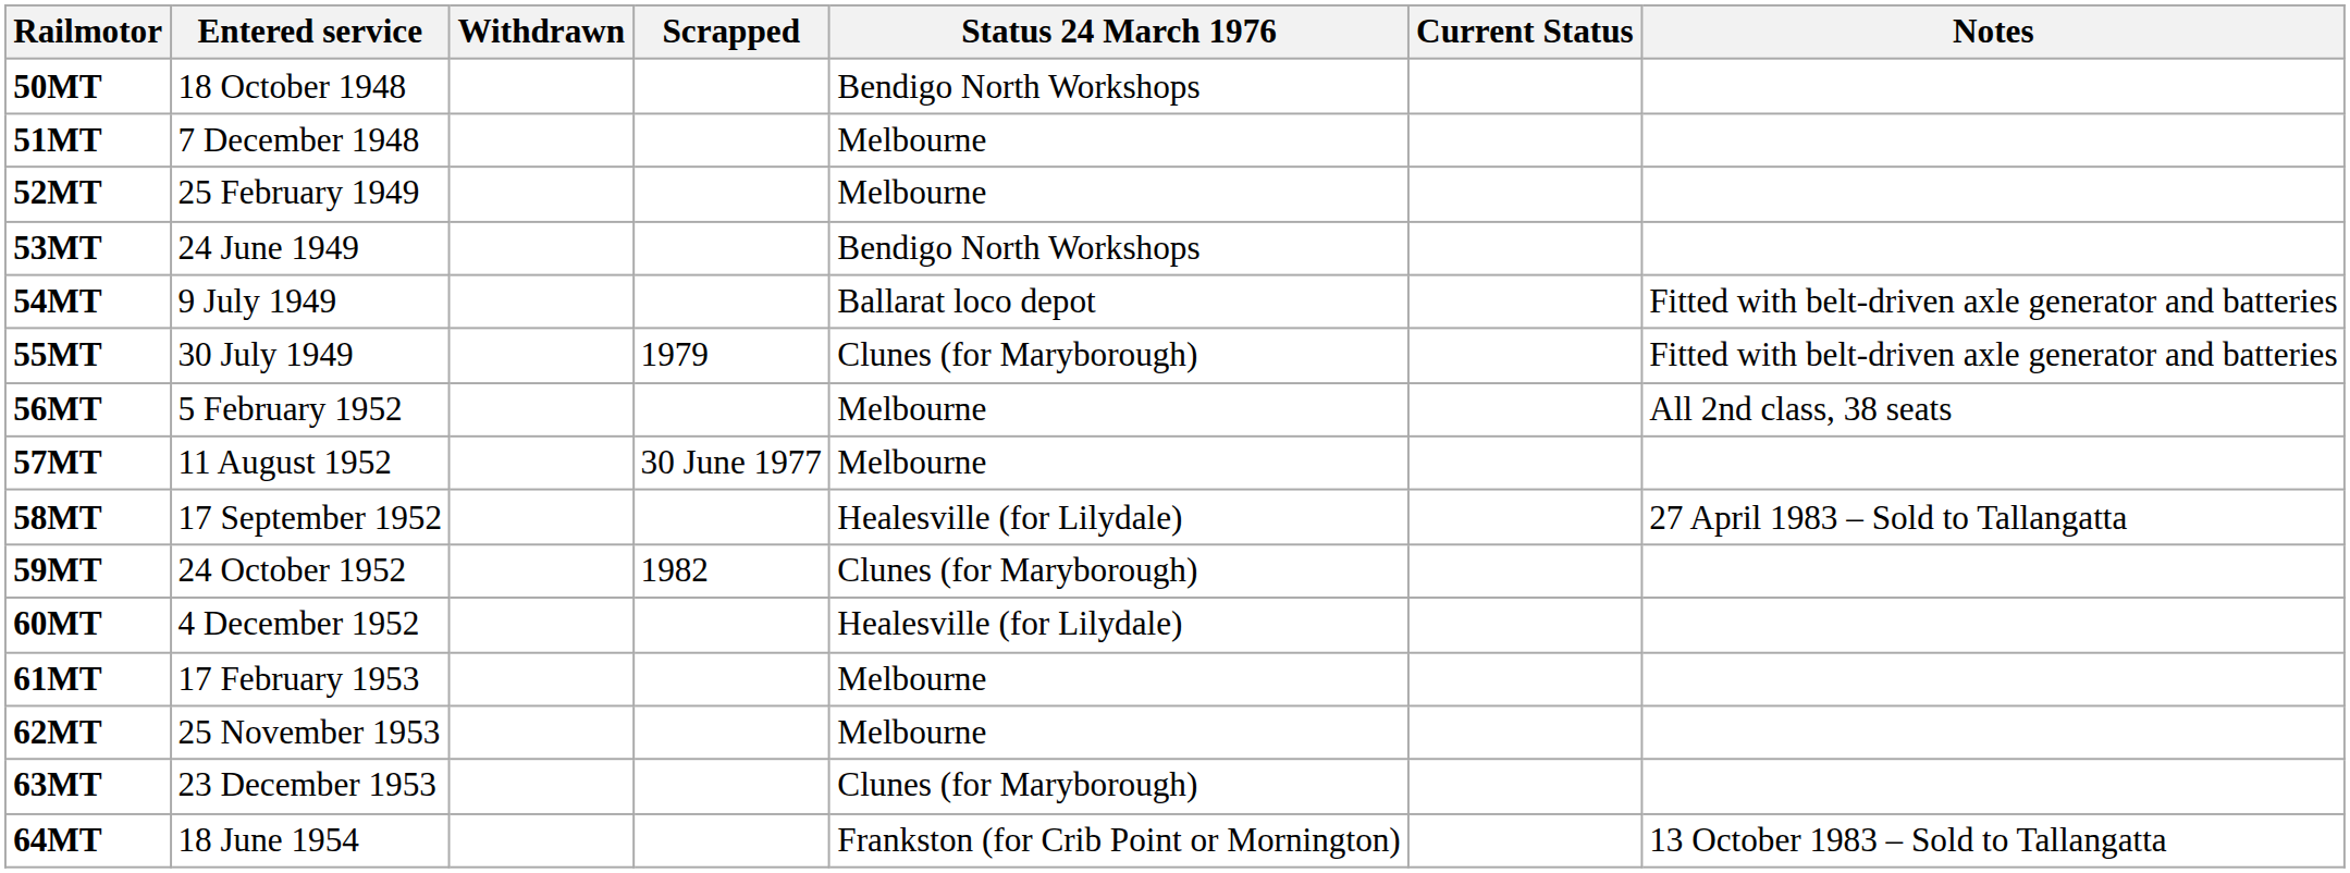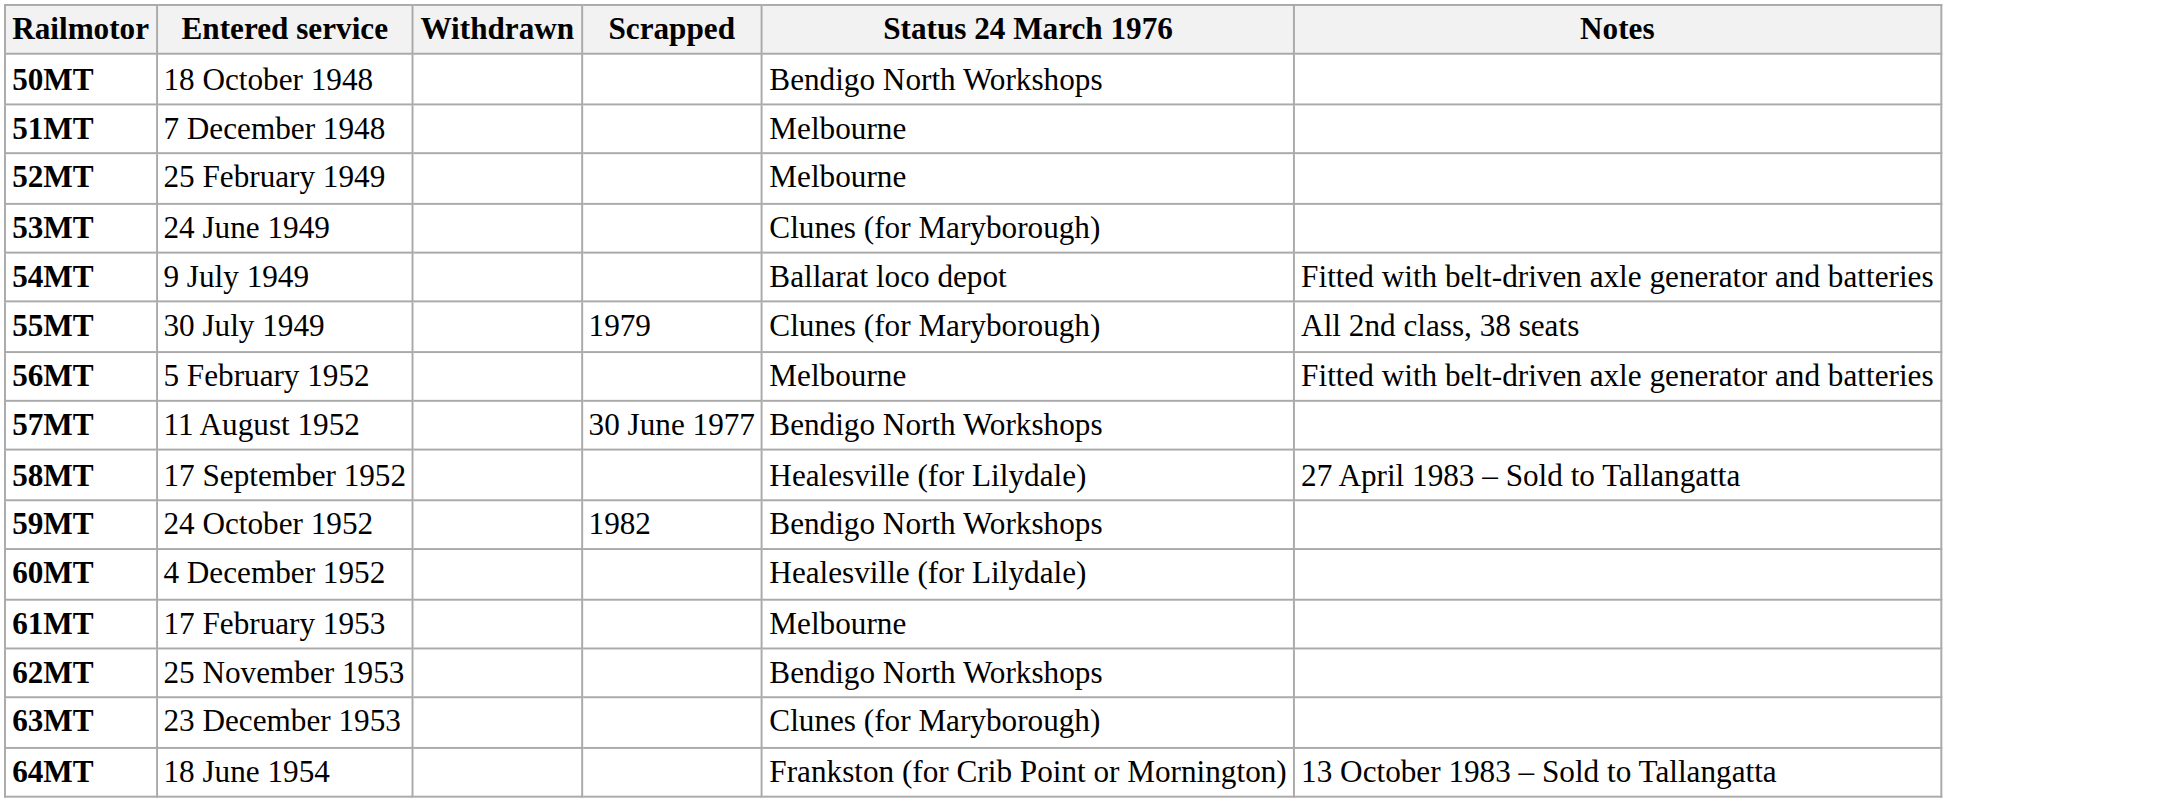- column: Current Status
53MT | Status 24 March 1976: Bendigo North Workshops -> Clunes (for Maryborough)
55MT | Notes: Fitted with belt-driven axle generator and batteries -> All 2nd class, 38 seats
56MT | Notes: All 2nd class, 38 seats -> Fitted with belt-driven axle generator and batteries
57MT | Status 24 March 1976: Melbourne -> Bendigo North Workshops
59MT | Status 24 March 1976: Clunes (for Maryborough) -> Bendigo North Workshops
62MT | Status 24 March 1976: Melbourne -> Bendigo North Workshops
